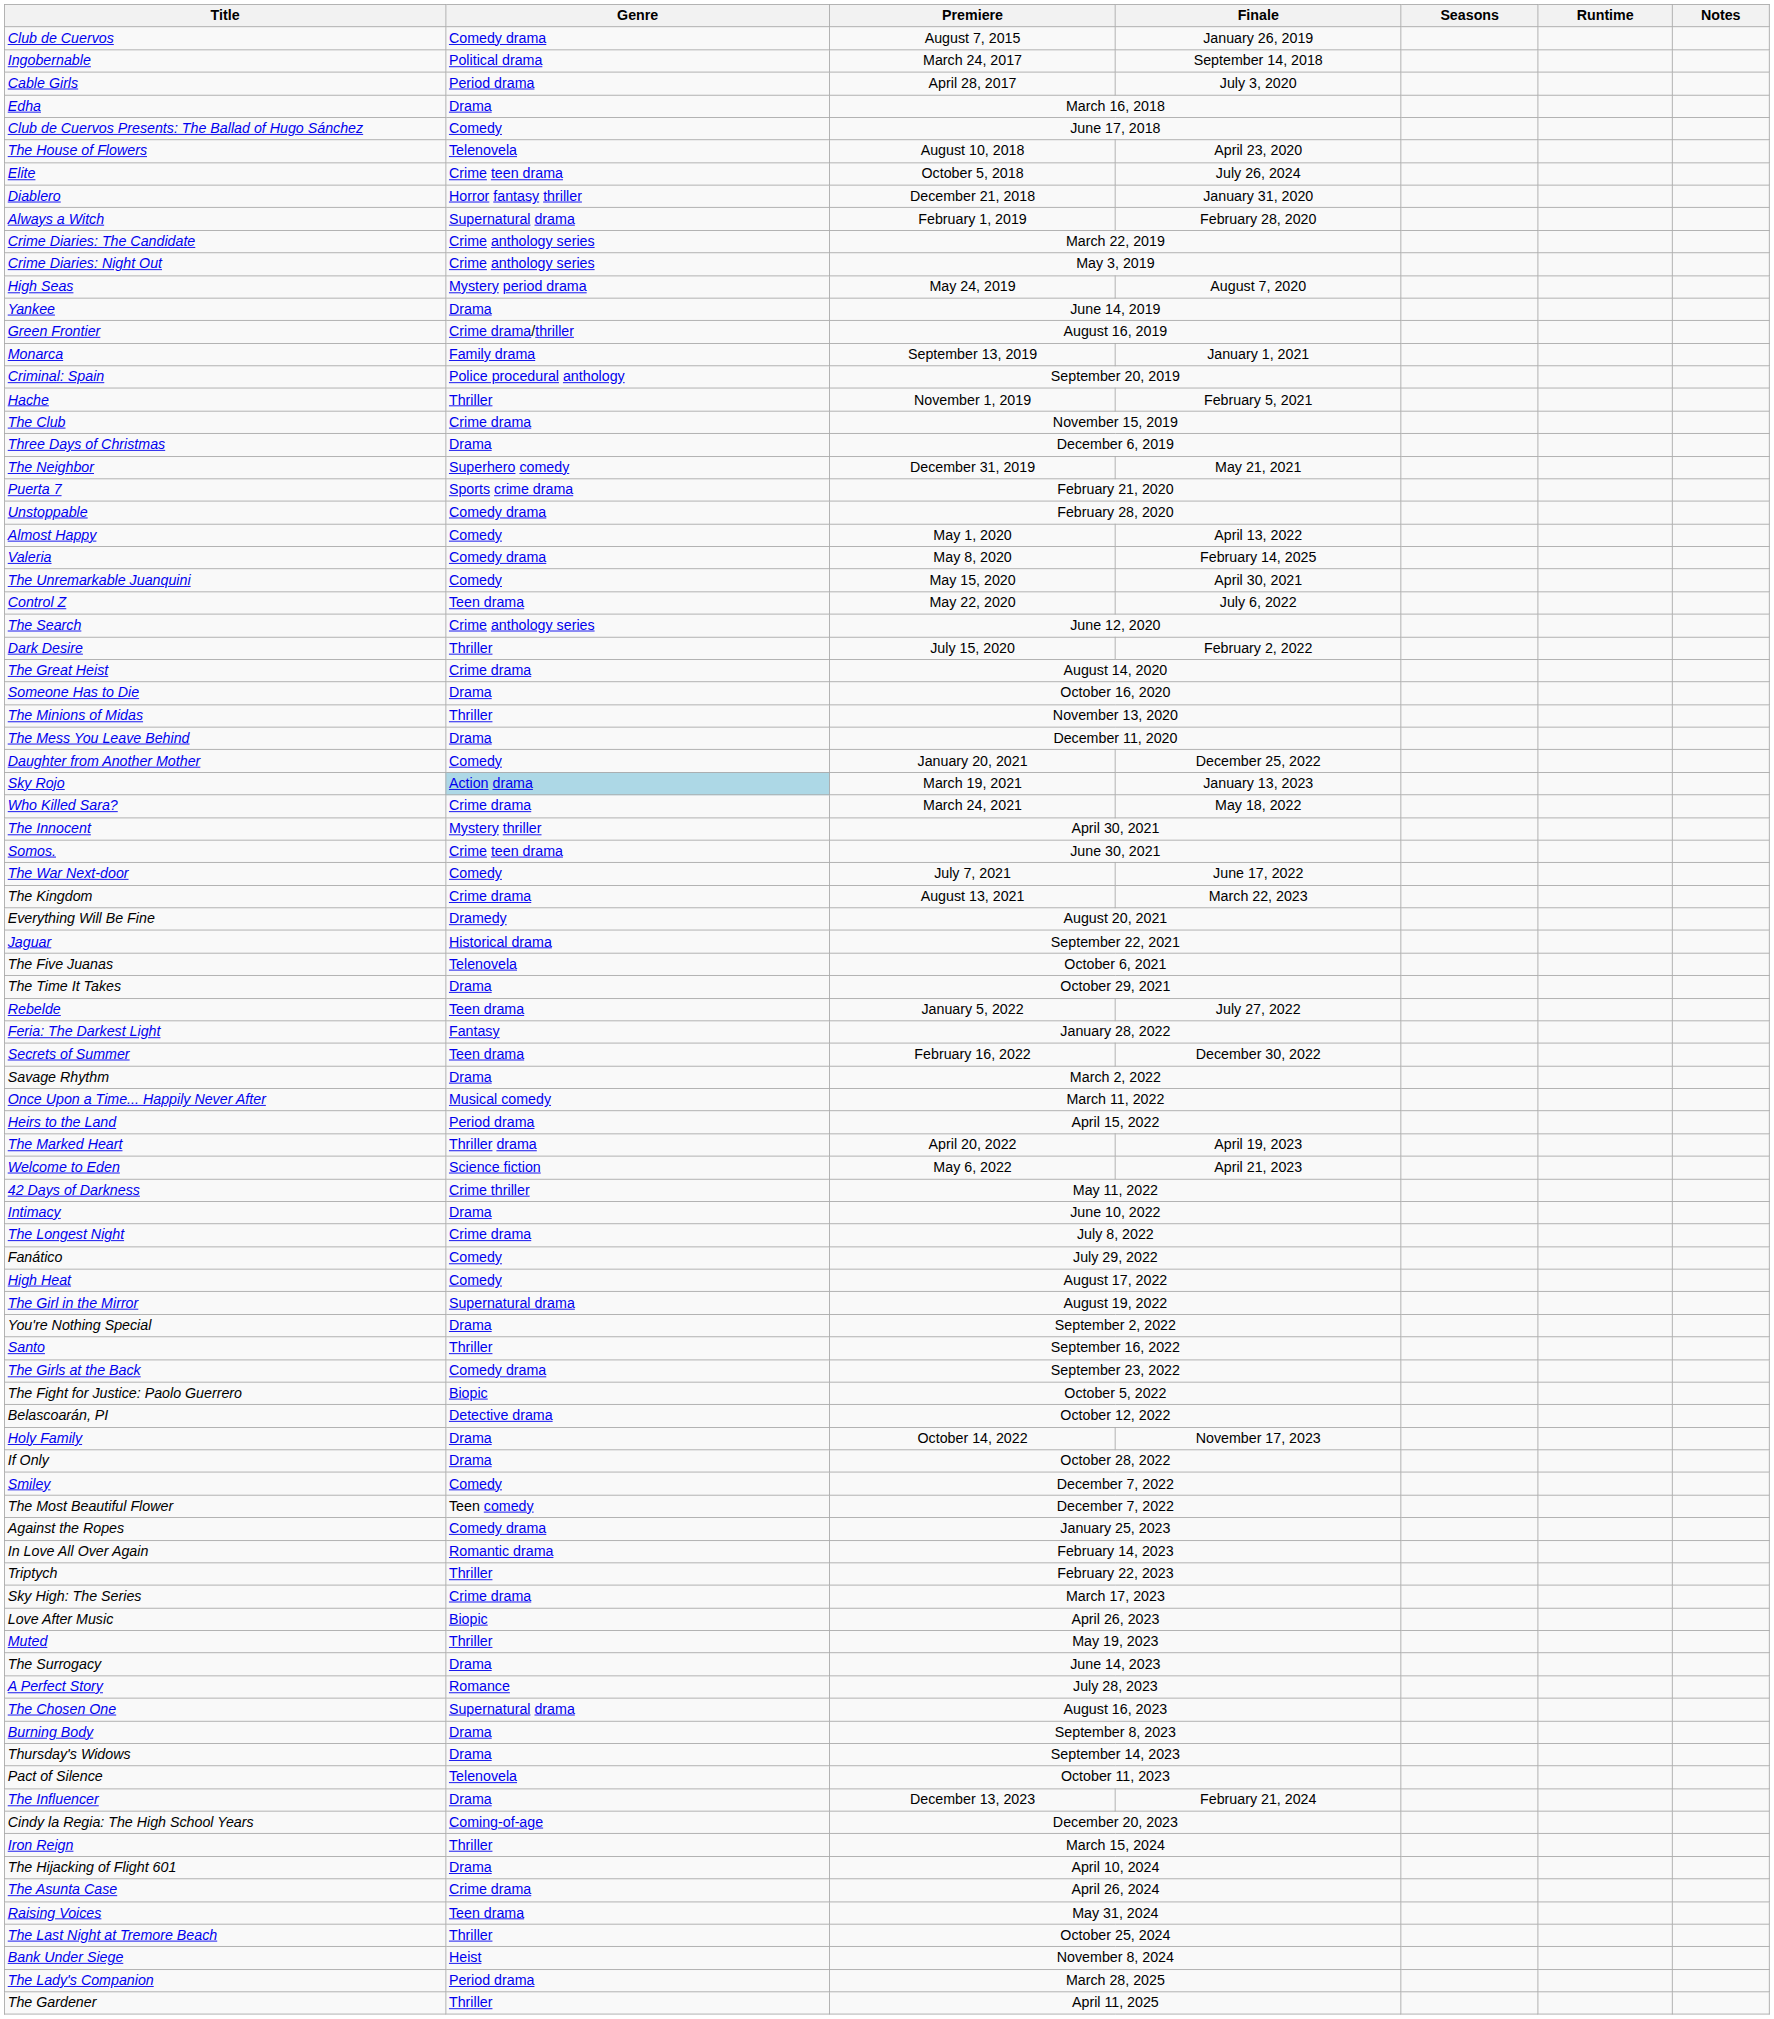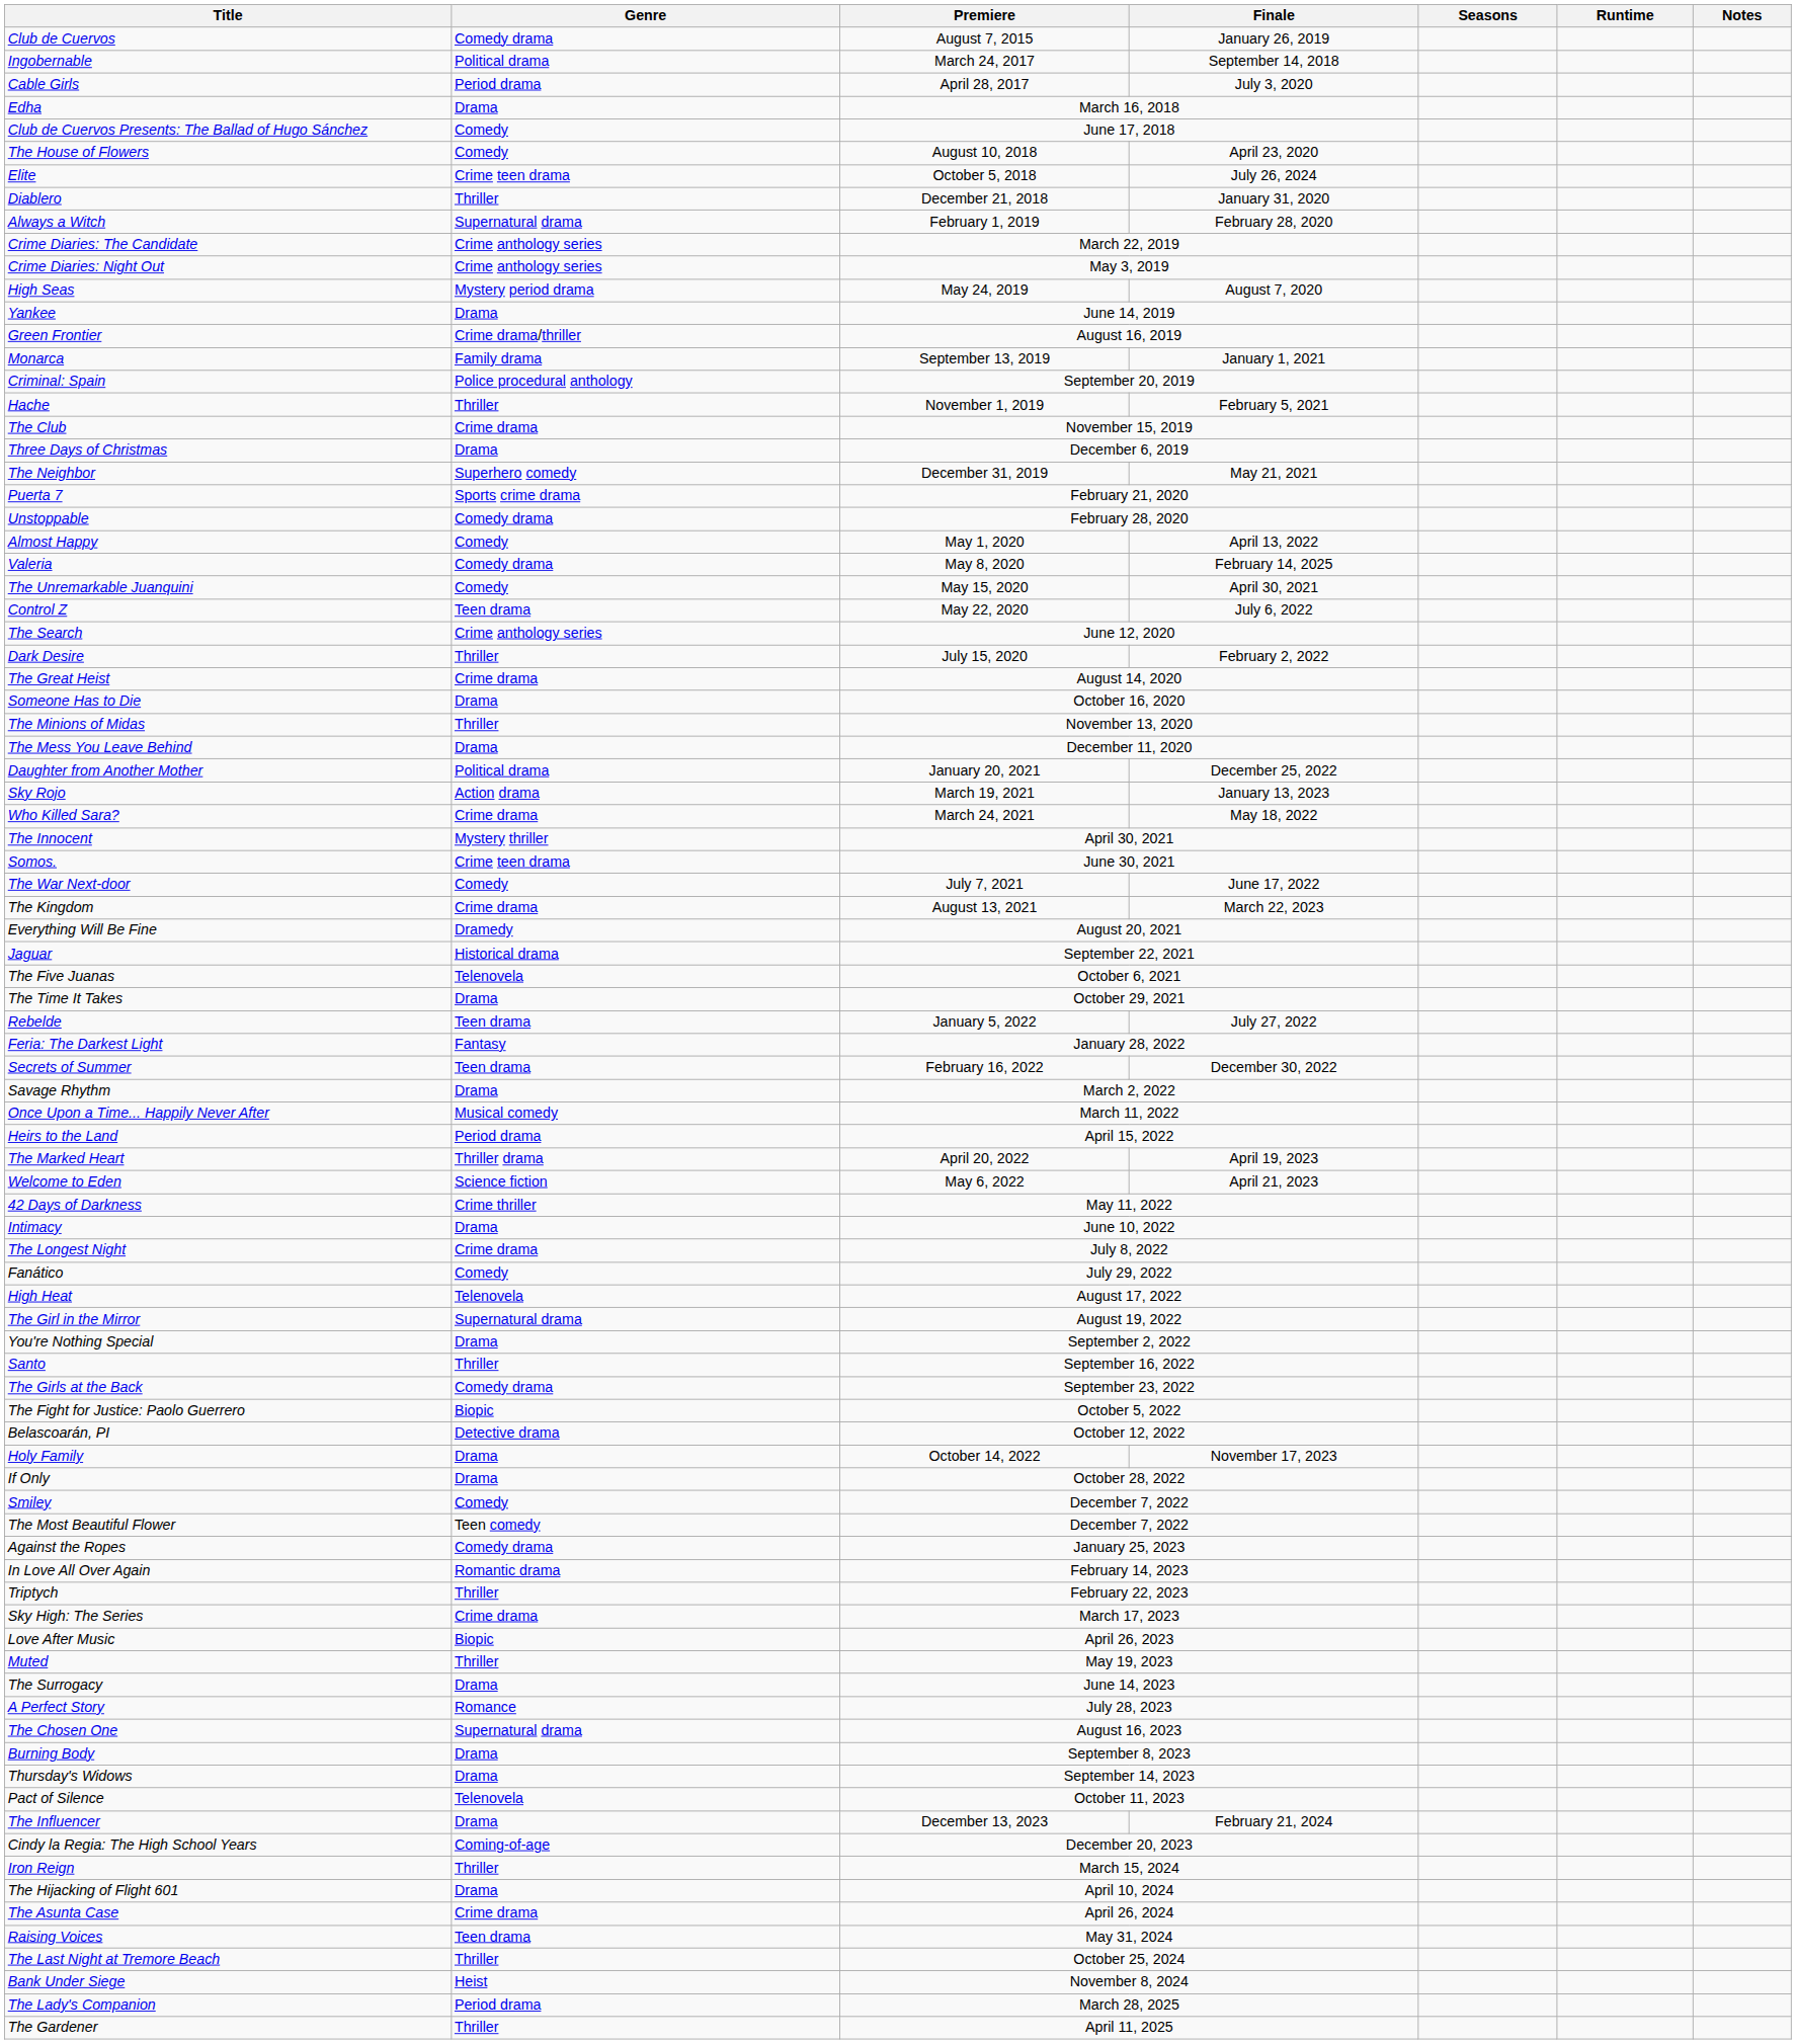The House of Flowers | Genre: Telenovela -> Comedy
Diablero | Genre: Horror fantasy thriller -> Thriller
Daughter from Another Mother | Genre: Comedy -> Political drama
Sky Rojo | Genre: lightblue background -> no background
High Heat | Genre: Comedy -> Telenovela
